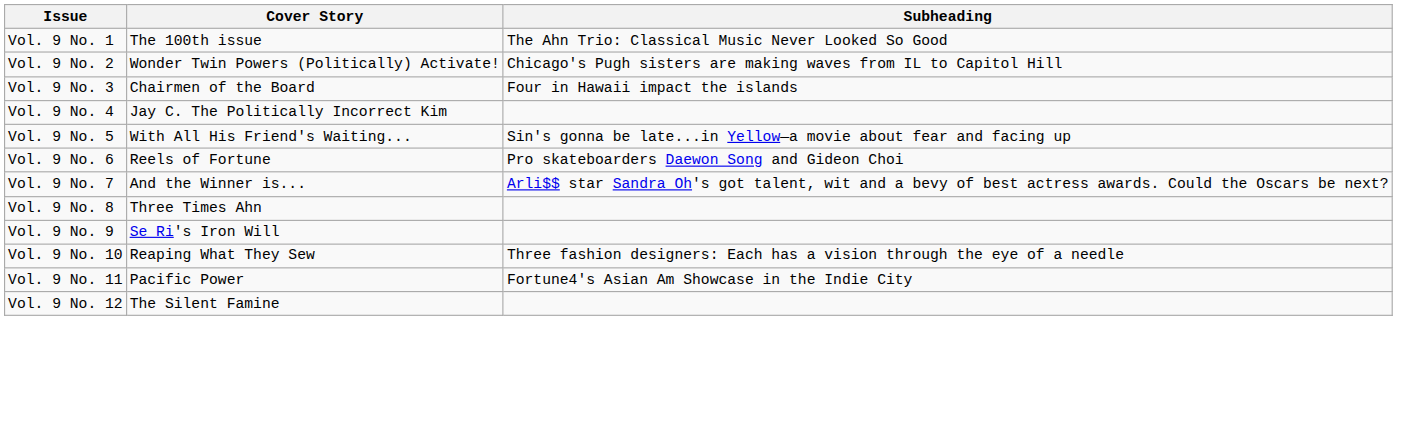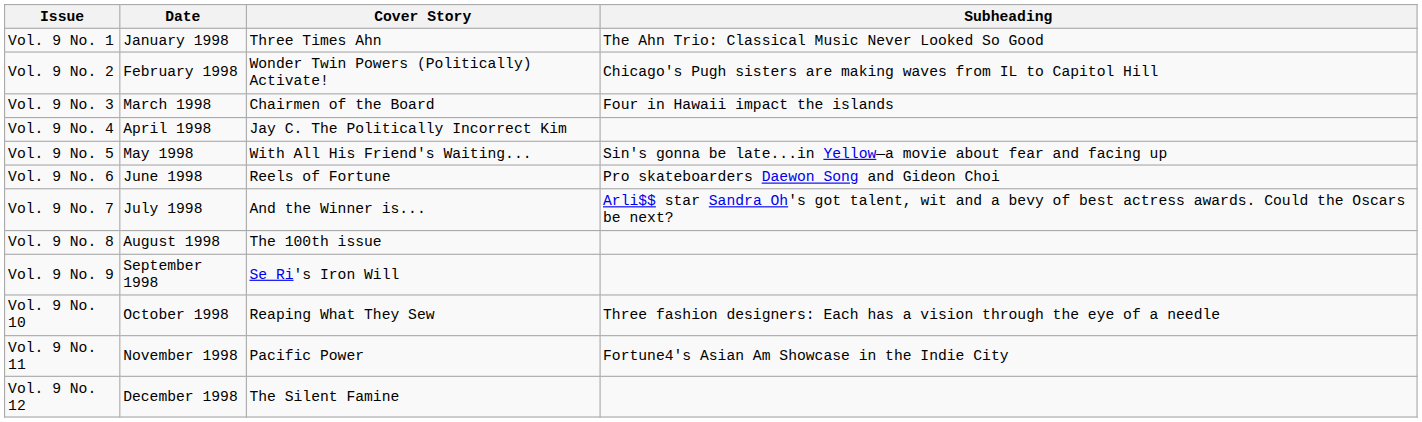+ column: Date | January 1998 | February 1998 | March 1998 | April 1998 | May 1998 | June 1998 | July 1998 | August 1998 | September 1998 | October 1998 | November 1998 | December 1998
Vol. 9 No. 1 | Cover Story: The 100th issue -> Three Times Ahn
Vol. 9 No. 8 | Cover Story: Three Times Ahn -> The 100th issue
